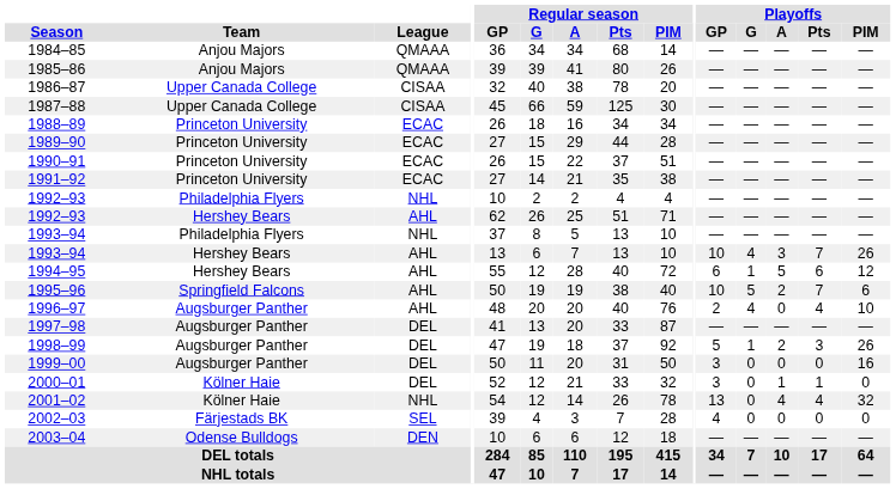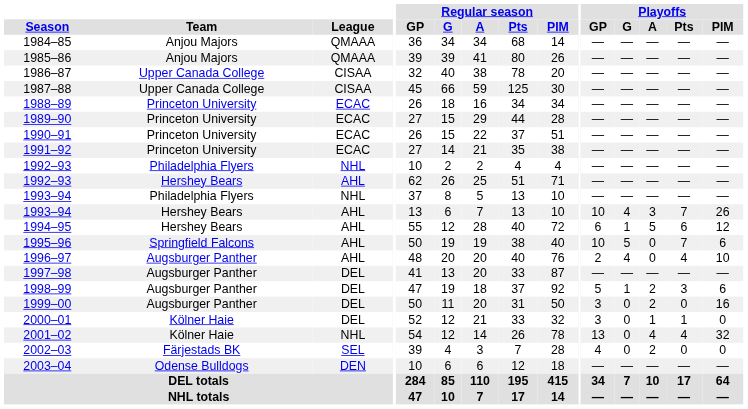1995–96 | Playoffs / A: 2 -> 0
1998–99 | Playoffs / PIM: 26 -> 6
1999–00 | Playoffs / A: 0 -> 2
2002–03 | Playoffs / A: 0 -> 2
